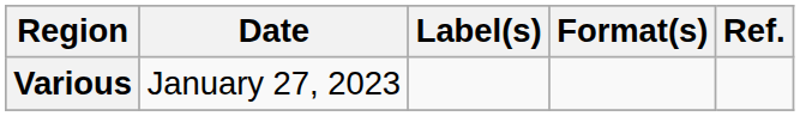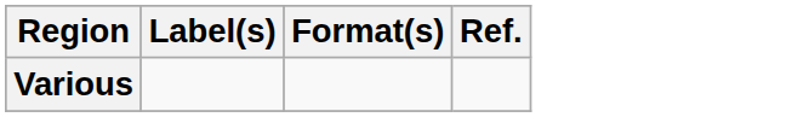- column: Date | January 27, 2023
